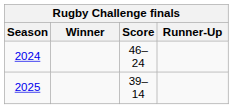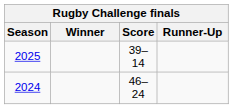rows swapped: 2024 <-> 2025
